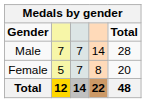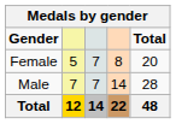rows swapped: Male <-> Female
